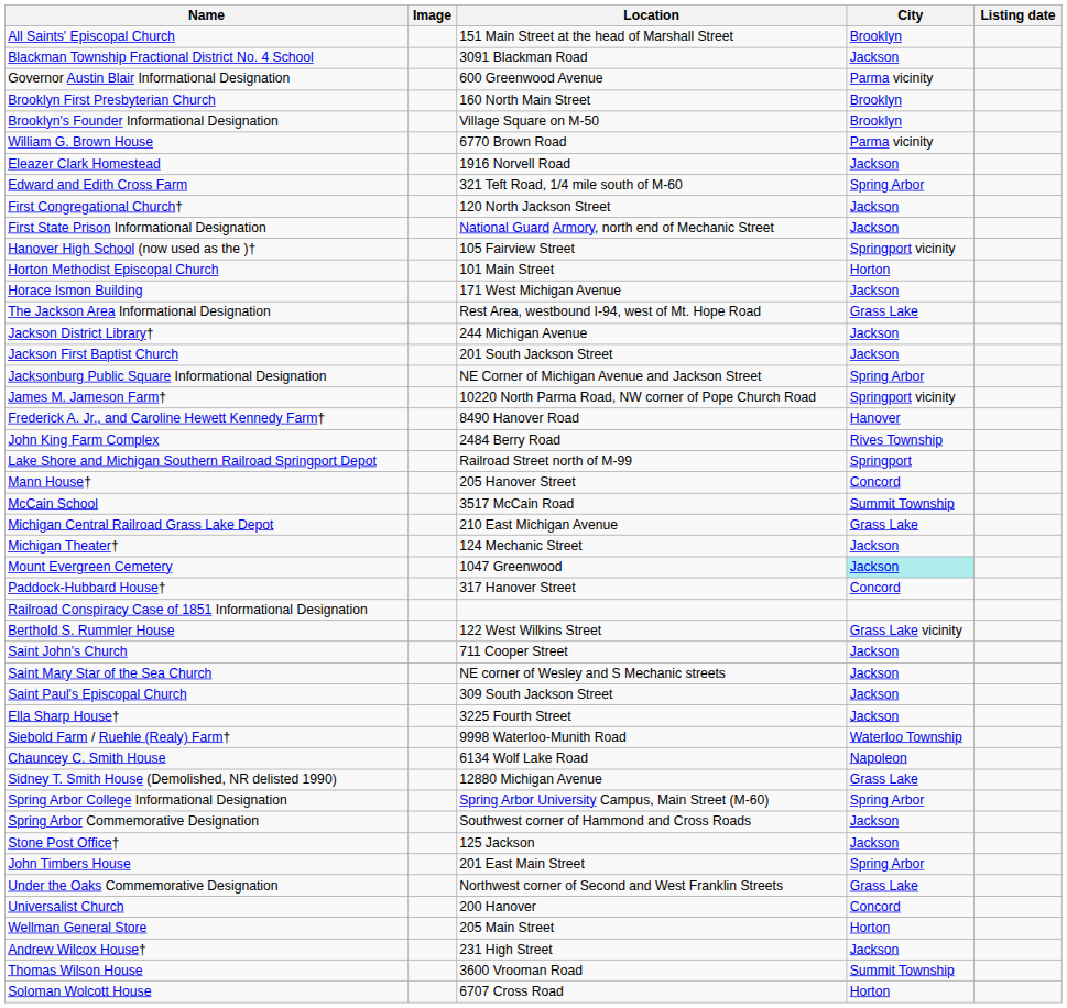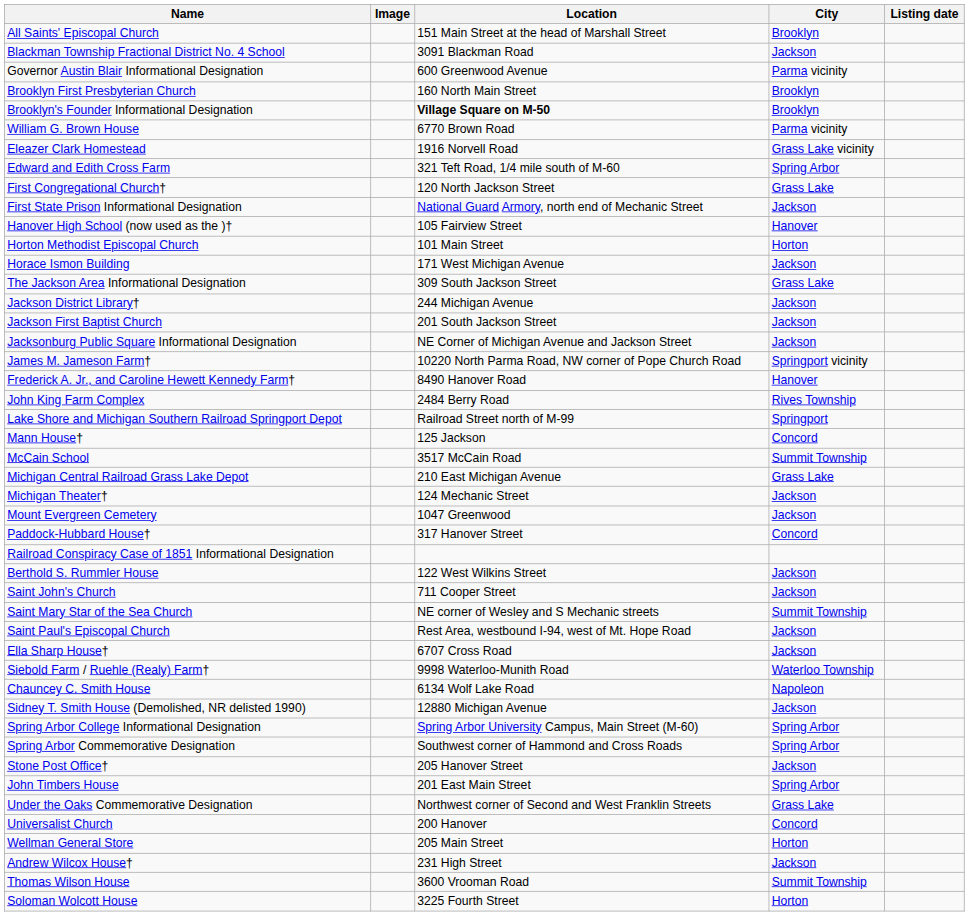Brooklyn's Founder Informational Designation | Location: normal -> bold
Eleazer Clark Homestead | City: Jackson -> Grass Lake vicinity
First Congregational Church† | City: Jackson -> Grass Lake
Hanover High School (now used as the )† | City: Springport vicinity -> Hanover
The Jackson Area Informational Designation | Location: Rest Area, westbound I-94, west of Mt. Hope Road -> 309 South Jackson Street
Jacksonburg Public Square Informational Designation | City: Spring Arbor -> Jackson
Mann House† | Location: 205 Hanover Street -> 125 Jackson
Mount Evergreen Cemetery | City: paleturquoise background -> no background
Berthold S. Rummler House | City: Grass Lake vicinity -> Jackson
Saint Mary Star of the Sea Church | City: Jackson -> Summit Township
Saint Paul's Episcopal Church | Location: 309 South Jackson Street -> Rest Area, westbound I-94, west of Mt. Hope Road
Ella Sharp House† | Location: 3225 Fourth Street -> 6707 Cross Road
Sidney T. Smith House (Demolished, NR delisted 1990) | City: Grass Lake -> Jackson
Spring Arbor Commemorative Designation | City: Jackson -> Spring Arbor
Stone Post Office† | Location: 125 Jackson -> 205 Hanover Street
Soloman Wolcott House | Location: 6707 Cross Road -> 3225 Fourth Street
